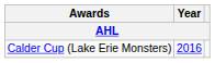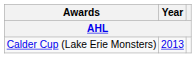Calder Cup (Lake Erie Monsters) | Year: 2016 -> 2013
